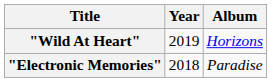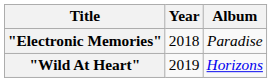rows swapped: "Electronic Memories" <-> "Wild At Heart"
